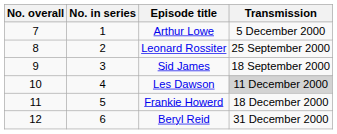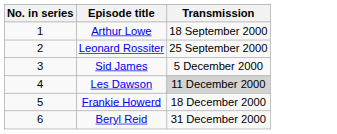- column: No. overall | 7 | 8 | 9 | 10 | 11 | 12
Arthur Lowe | Transmission: 5 December 2000 -> 18 September 2000
Sid James | Transmission: 18 September 2000 -> 5 December 2000
